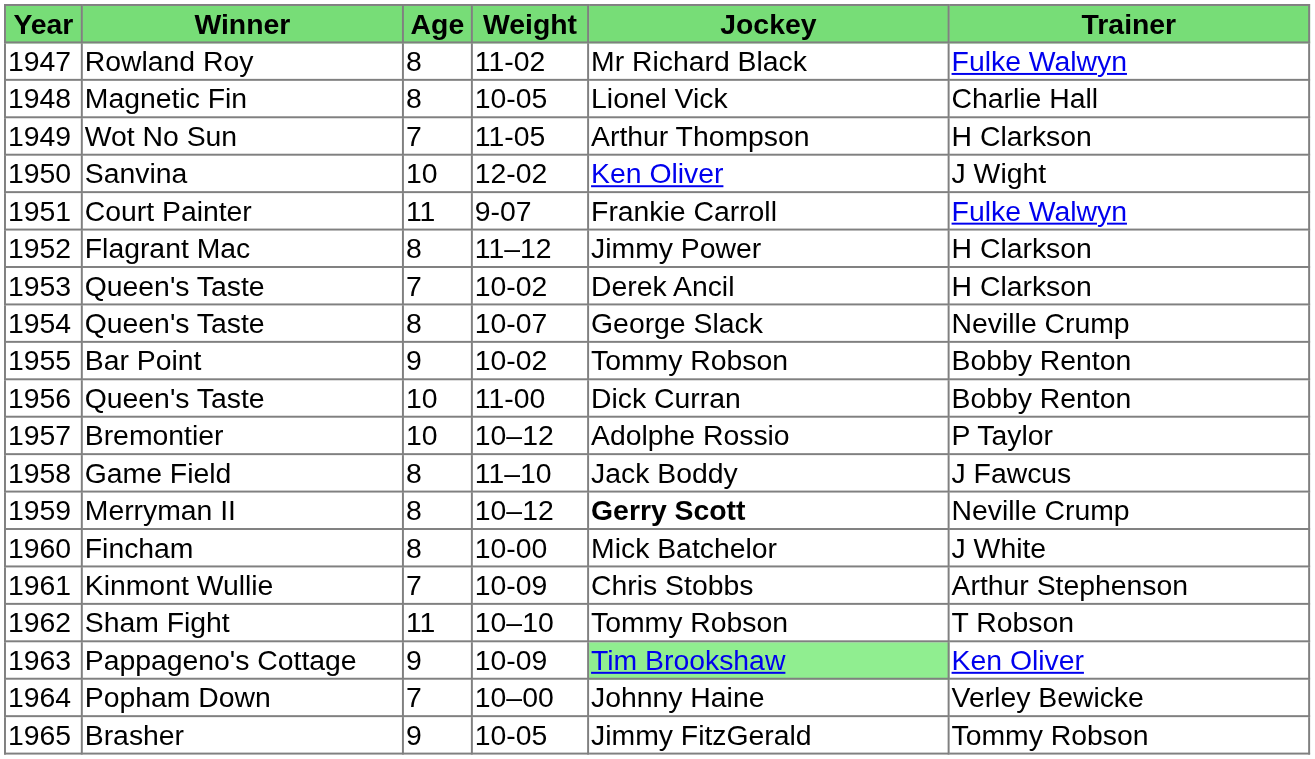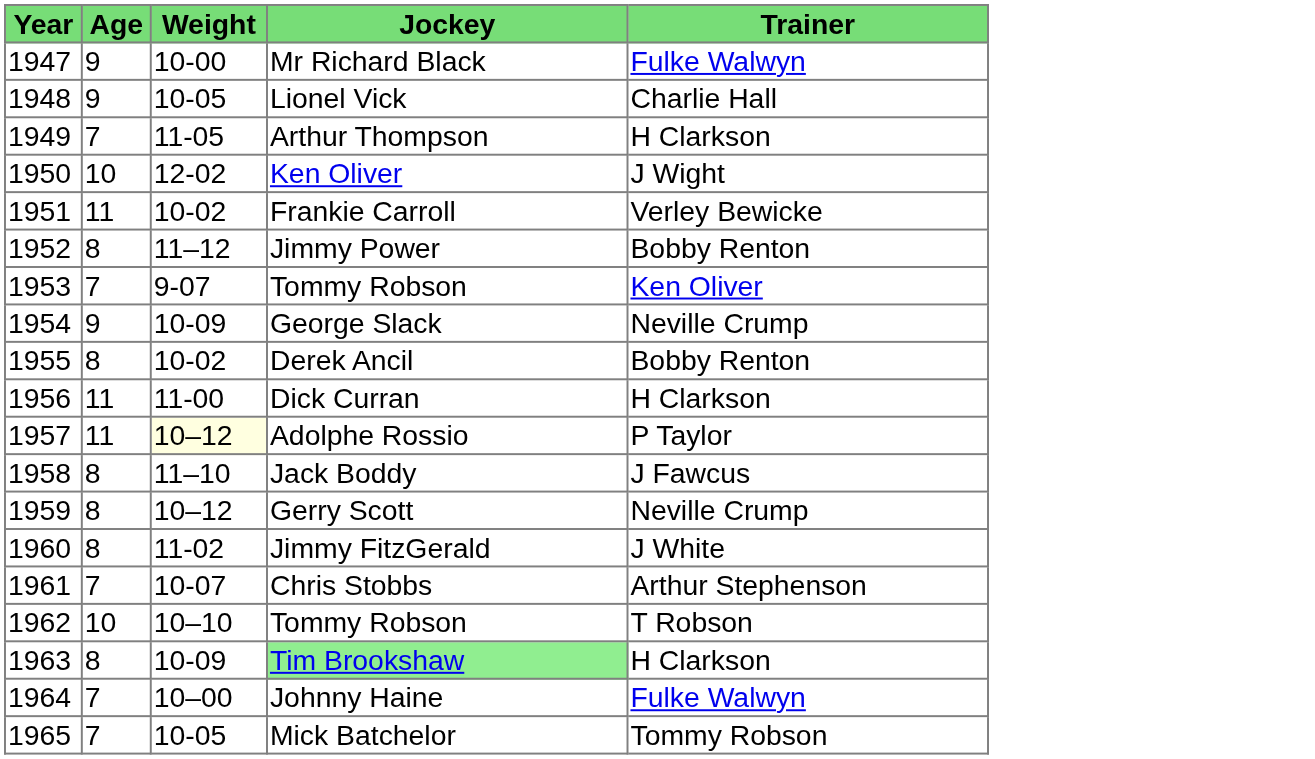- column: Winner | Rowland Roy | Magnetic Fin | Wot No Sun | Sanvina | Court Painter | Flagrant Mac | Queen's Taste | Queen's Taste | Bar Point | Queen's Taste | Bremontier | Game Field | Merryman II | Fincham | Kinmont Wullie | Sham Fight | Pappageno's Cottage | Popham Down | Brasher
1947 | Age: 8 -> 9
1947 | Weight: 11-02 -> 10-00
1948 | Age: 8 -> 9
1951 | Weight: 9-07 -> 10-02
1951 | Trainer: Fulke Walwyn -> Verley Bewicke
1952 | Trainer: H Clarkson -> Bobby Renton
1953 | Weight: 10-02 -> 9-07
1953 | Jockey: Derek Ancil -> Tommy Robson
1953 | Trainer: H Clarkson -> Ken Oliver
1954 | Age: 8 -> 9
1954 | Weight: 10-07 -> 10-09
1955 | Age: 9 -> 8
1955 | Jockey: Tommy Robson -> Derek Ancil
1956 | Age: 10 -> 11
1956 | Trainer: Bobby Renton -> H Clarkson
1957 | Age: 10 -> 11
1957 | Weight: no background -> lightyellow background
1959 | Jockey: bold -> normal
1960 | Weight: 10-00 -> 11-02
1960 | Jockey: Mick Batchelor -> Jimmy FitzGerald
1961 | Weight: 10-09 -> 10-07
1962 | Age: 11 -> 10
1963 | Age: 9 -> 8
1963 | Trainer: Ken Oliver -> H Clarkson
1964 | Trainer: Verley Bewicke -> Fulke Walwyn
1965 | Age: 9 -> 7
1965 | Jockey: Jimmy FitzGerald -> Mick Batchelor
